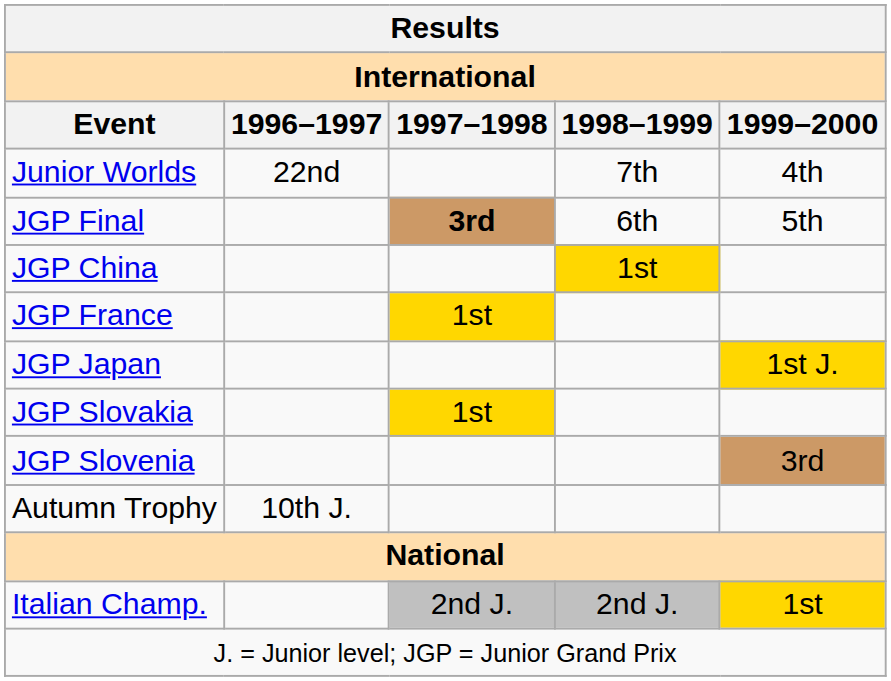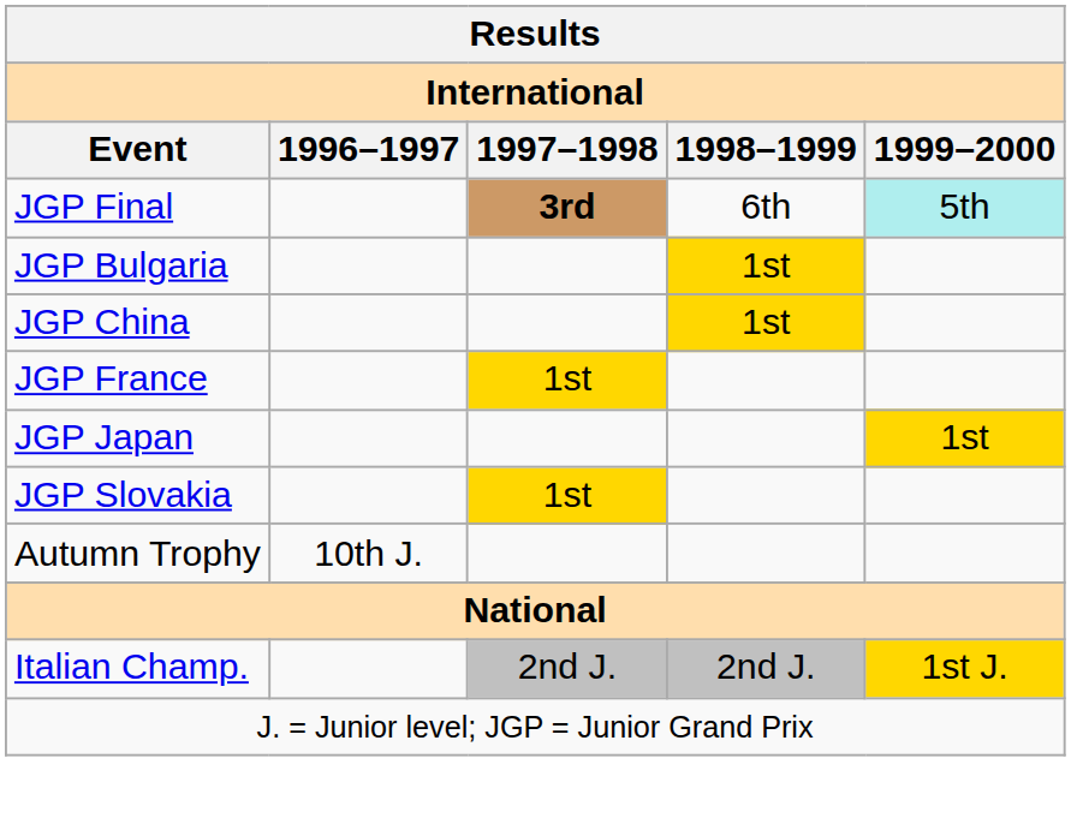- row: Junior Worlds | 22nd | 7th | 4th
JGP Final | 1999–2000: no background -> paleturquoise background
+ row: JGP Bulgaria | 1st
JGP Japan | 1999–2000: 1st J. -> 1st
- row: JGP Slovenia | 3rd
Italian Champ. | 1999–2000: 1st -> 1st J.
